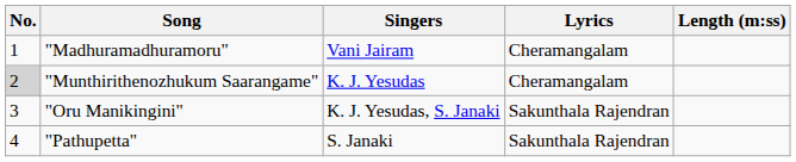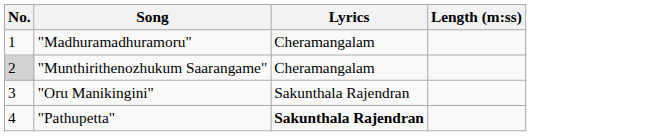- column: Singers | Vani Jairam | K. J. Yesudas | K. J. Yesudas, S. Janaki | S. Janaki
"Pathupetta" | Lyrics: normal -> bold
